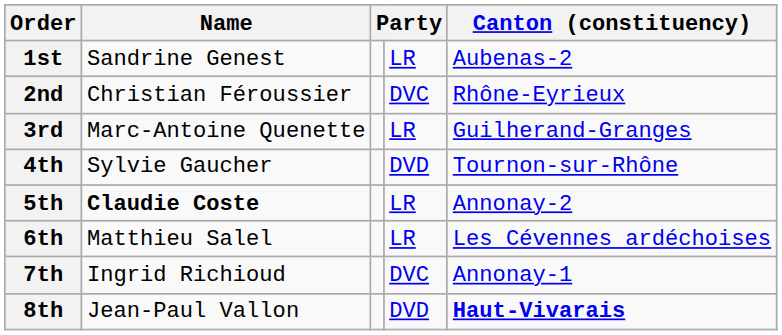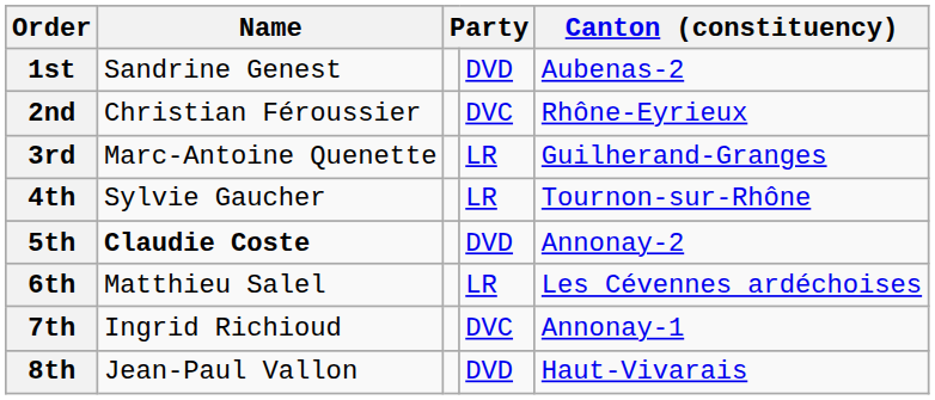1st | column 4: LR -> DVD
4th | column 4: DVD -> LR
5th | column 4: LR -> DVD
8th | Canton (constituency): bold -> normal
